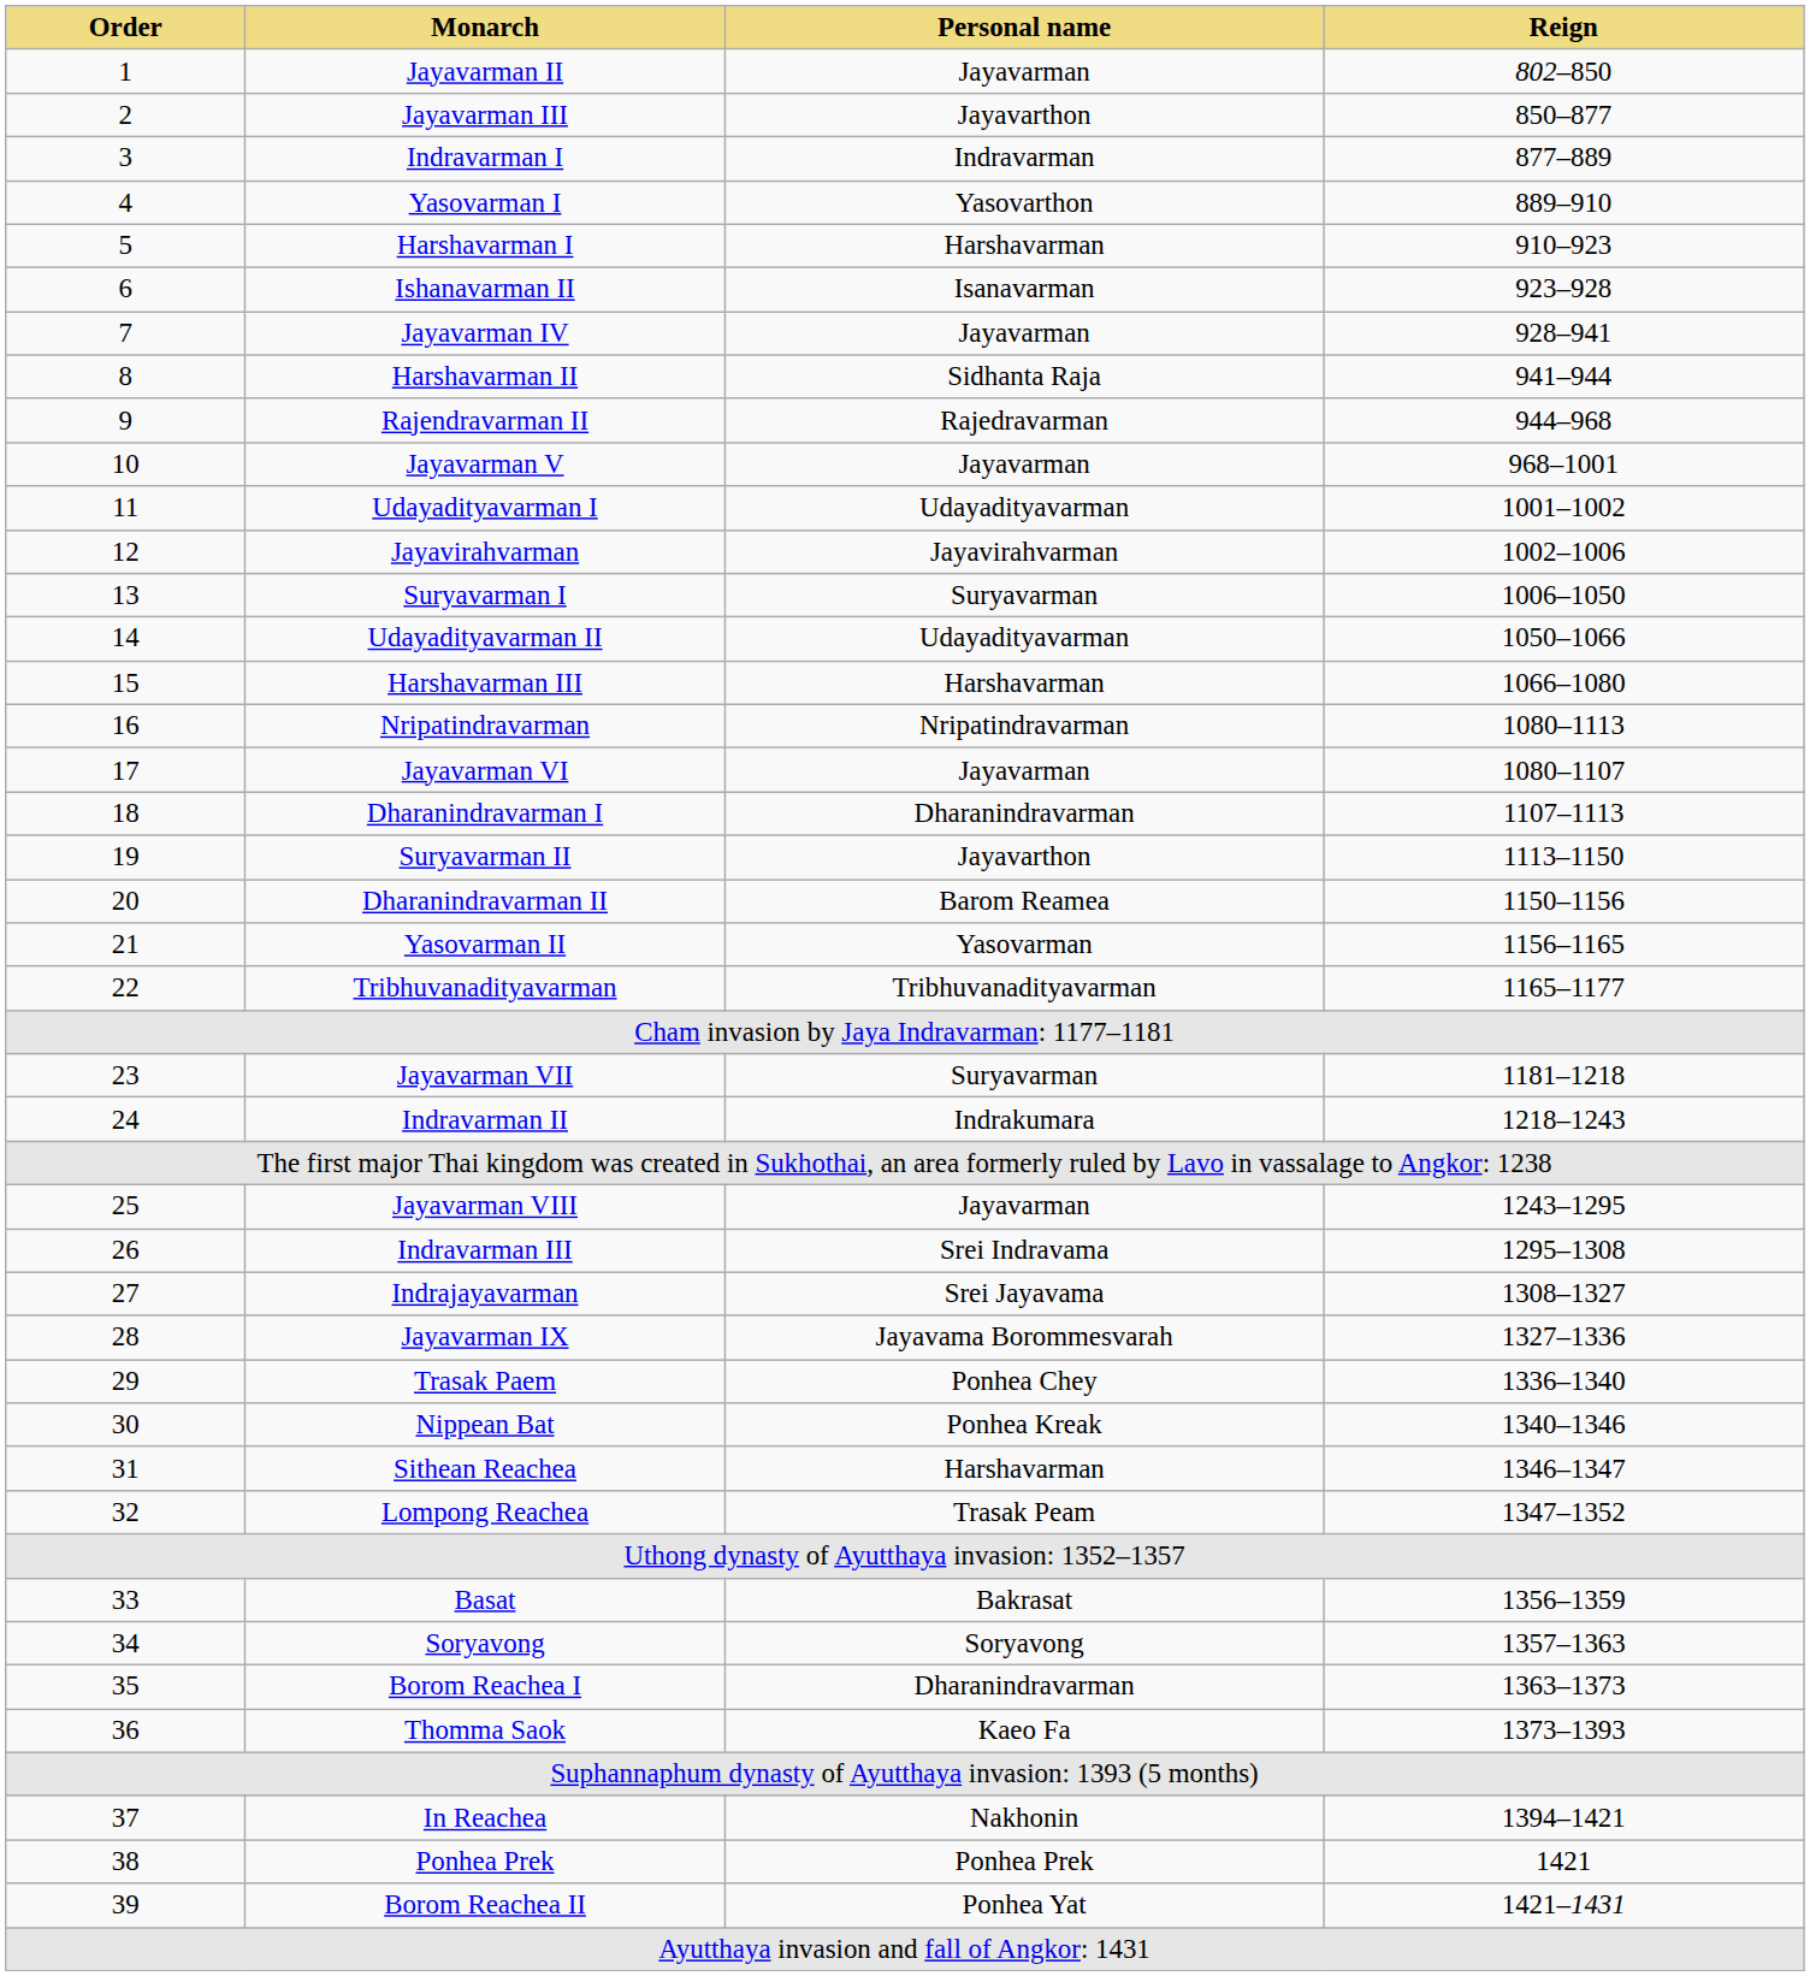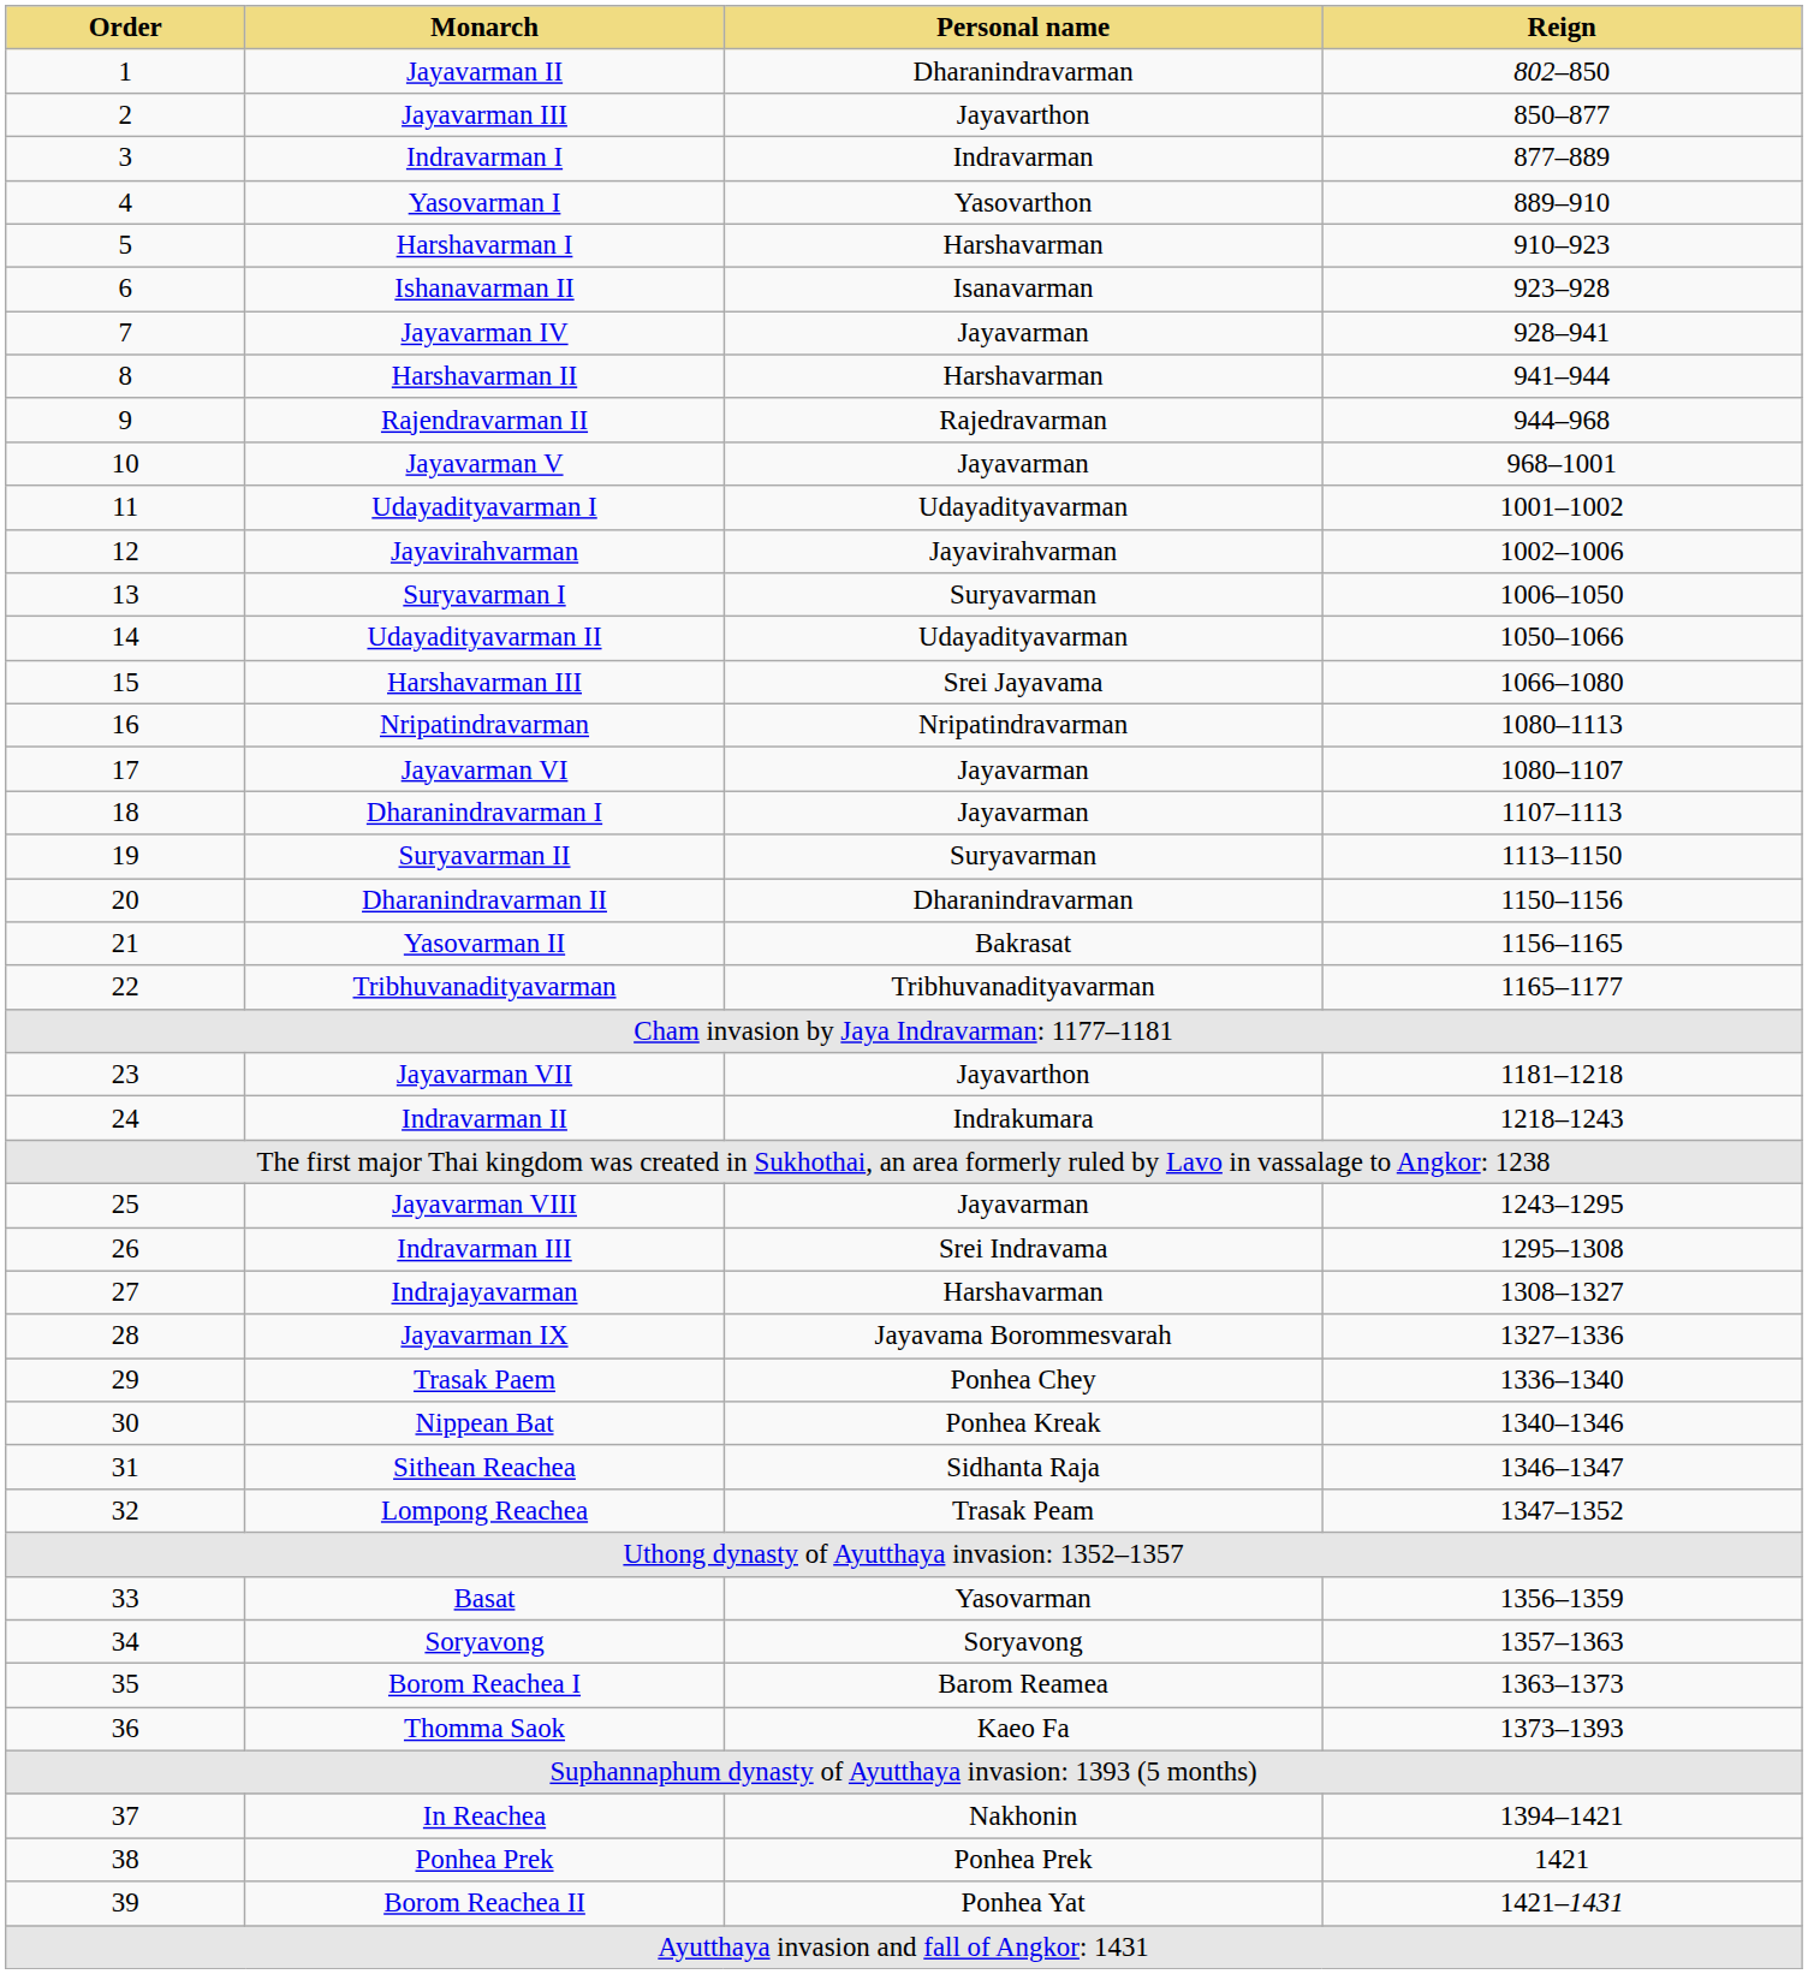Jayavarman II | Personal name: Jayavarman -> Dharanindravarman
Harshavarman II | Personal name: Sidhanta Raja -> Harshavarman
Harshavarman III | Personal name: Harshavarman -> Srei Jayavama
Dharanindravarman I | Personal name: Dharanindravarman -> Jayavarman
Suryavarman II | Personal name: Jayavarthon -> Suryavarman
Dharanindravarman II | Personal name: Barom Reamea -> Dharanindravarman
Yasovarman II | Personal name: Yasovarman -> Bakrasat
Jayavarman VII | Personal name: Suryavarman -> Jayavarthon
Indrajayavarman | Personal name: Srei Jayavama -> Harshavarman
Sithean Reachea | Personal name: Harshavarman -> Sidhanta Raja
Basat | Personal name: Bakrasat -> Yasovarman
Borom Reachea I | Personal name: Dharanindravarman -> Barom Reamea
